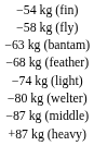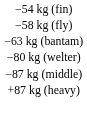- row: −68 kg (feather)
- row: −74 kg (light)
